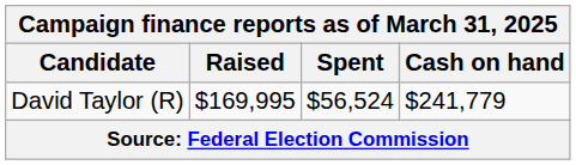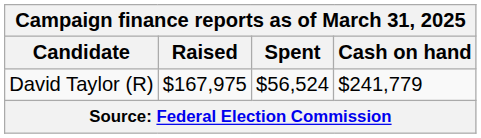David Taylor (R) | Raised: $169,995 -> $167,975
